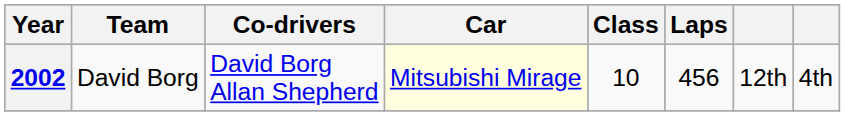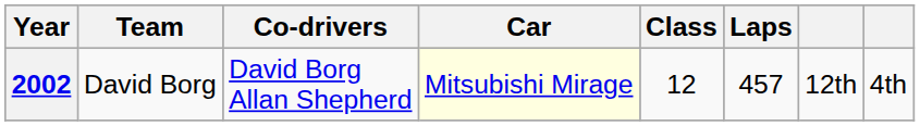2002 | Class: 10 -> 12
2002 | Laps: 456 -> 457
